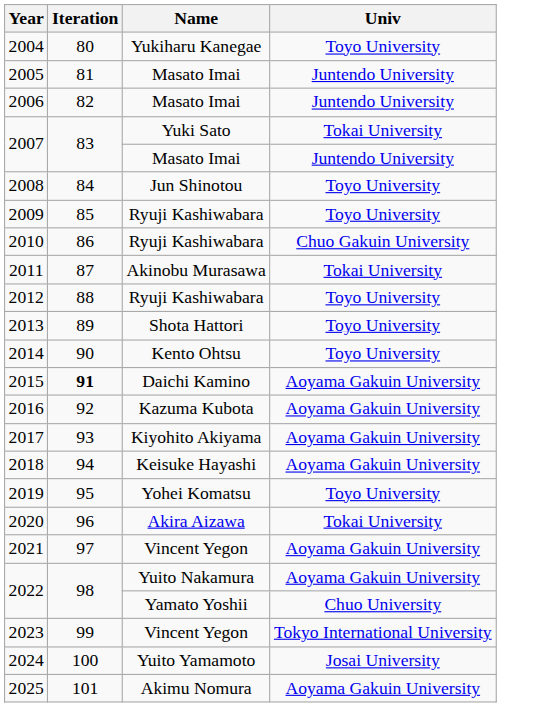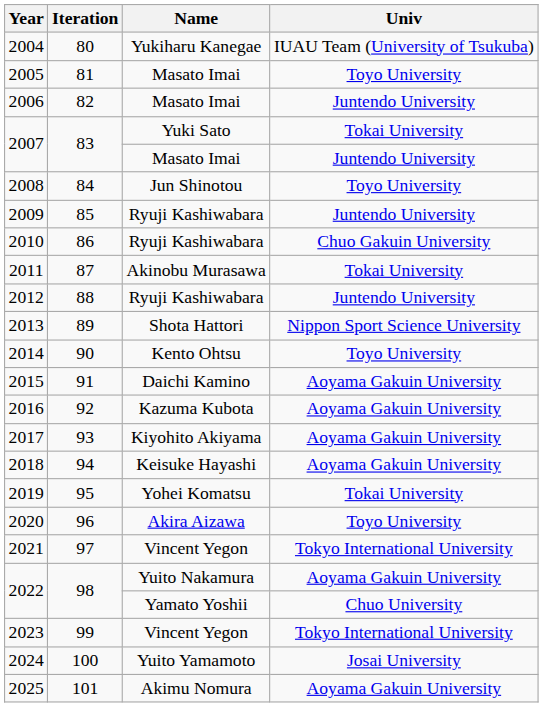2004 | Univ: Toyo University -> IUAU Team (University of Tsukuba)
2005 | Univ: Juntendo University -> Toyo University
2009 | Univ: Toyo University -> Juntendo University
2012 | Univ: Toyo University -> Juntendo University
2013 | Univ: Toyo University -> Nippon Sport Science University
2015 | Iteration: bold -> normal
2019 | Univ: Toyo University -> Tokai University
2020 | Univ: Tokai University -> Toyo University
2021 | Univ: Aoyama Gakuin University -> Tokyo International University
